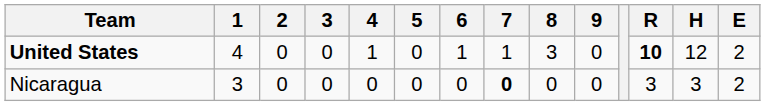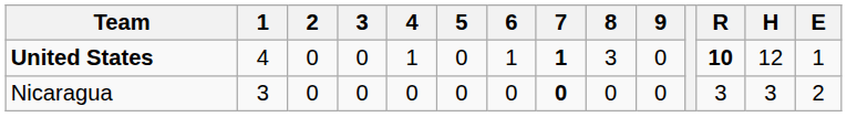United States | 7: normal -> bold
United States | E: 2 -> 1
